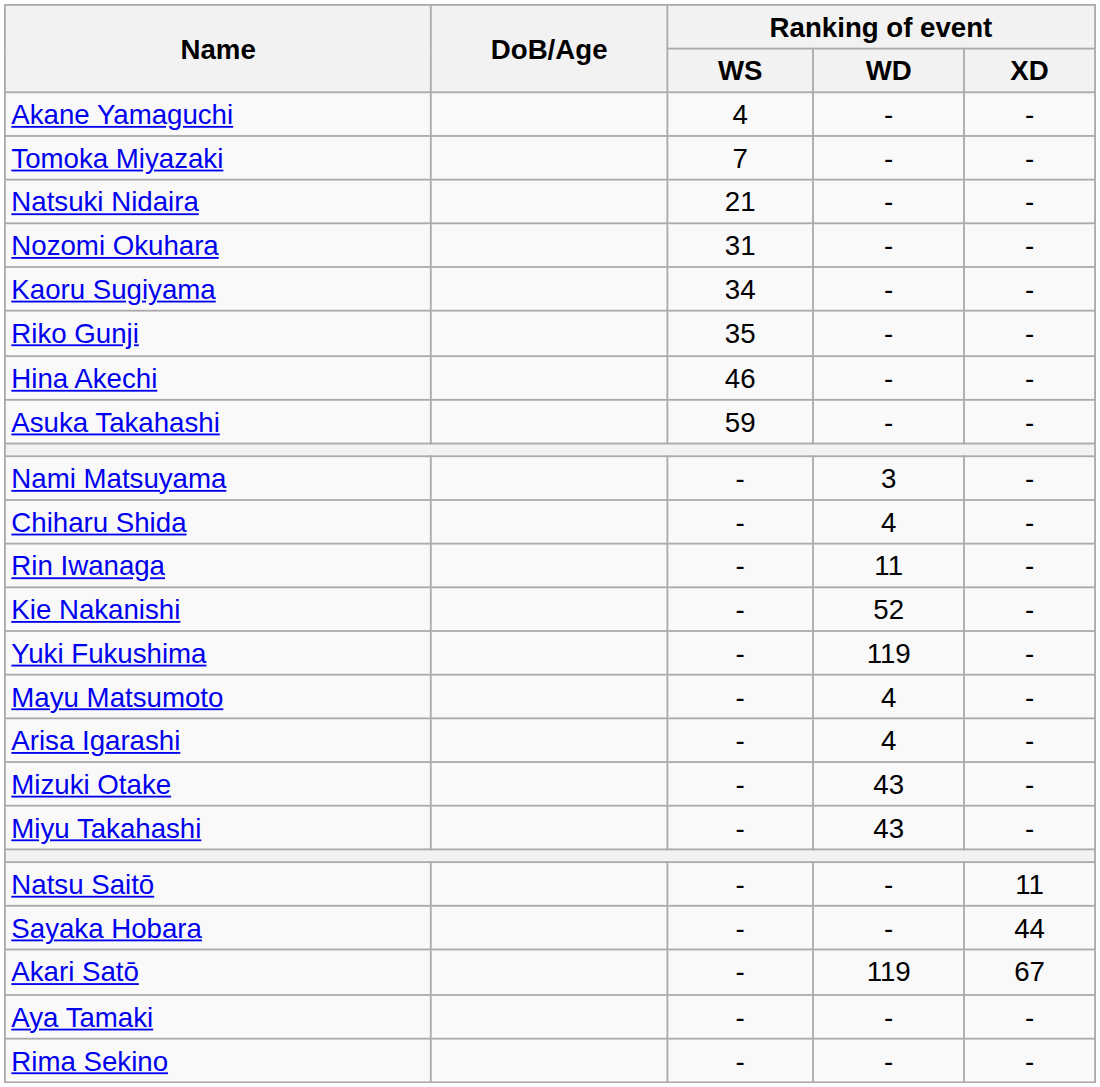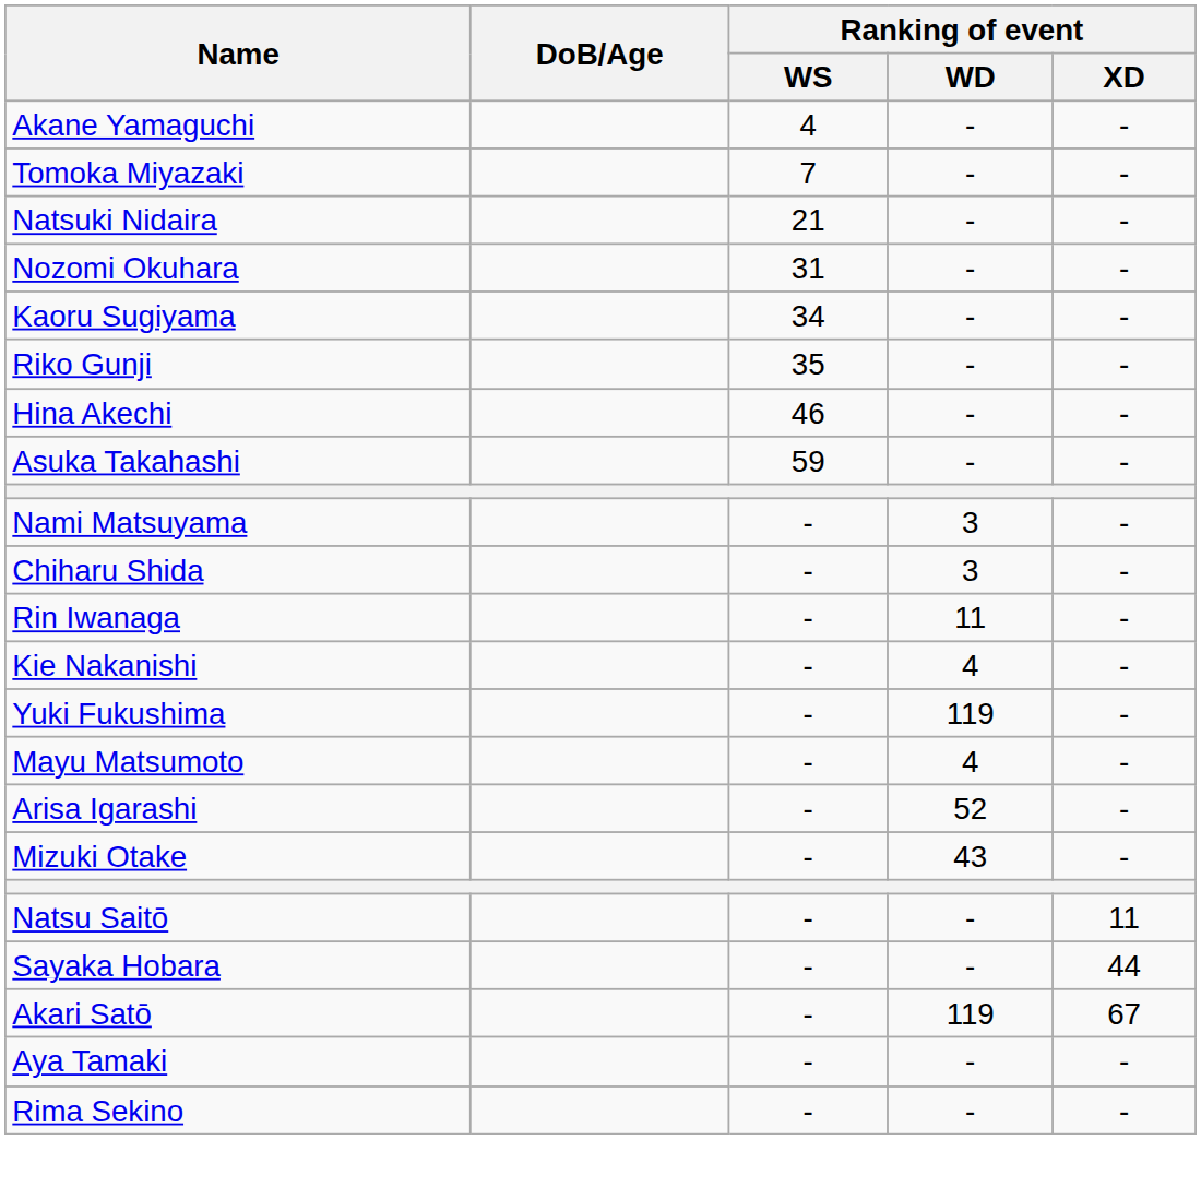Chiharu Shida | Ranking of event / WD: 4 -> 3
Kie Nakanishi | Ranking of event / WD: 52 -> 4
Arisa Igarashi | Ranking of event / WD: 4 -> 52
- row: Miyu Takahashi | - | 43 | -
